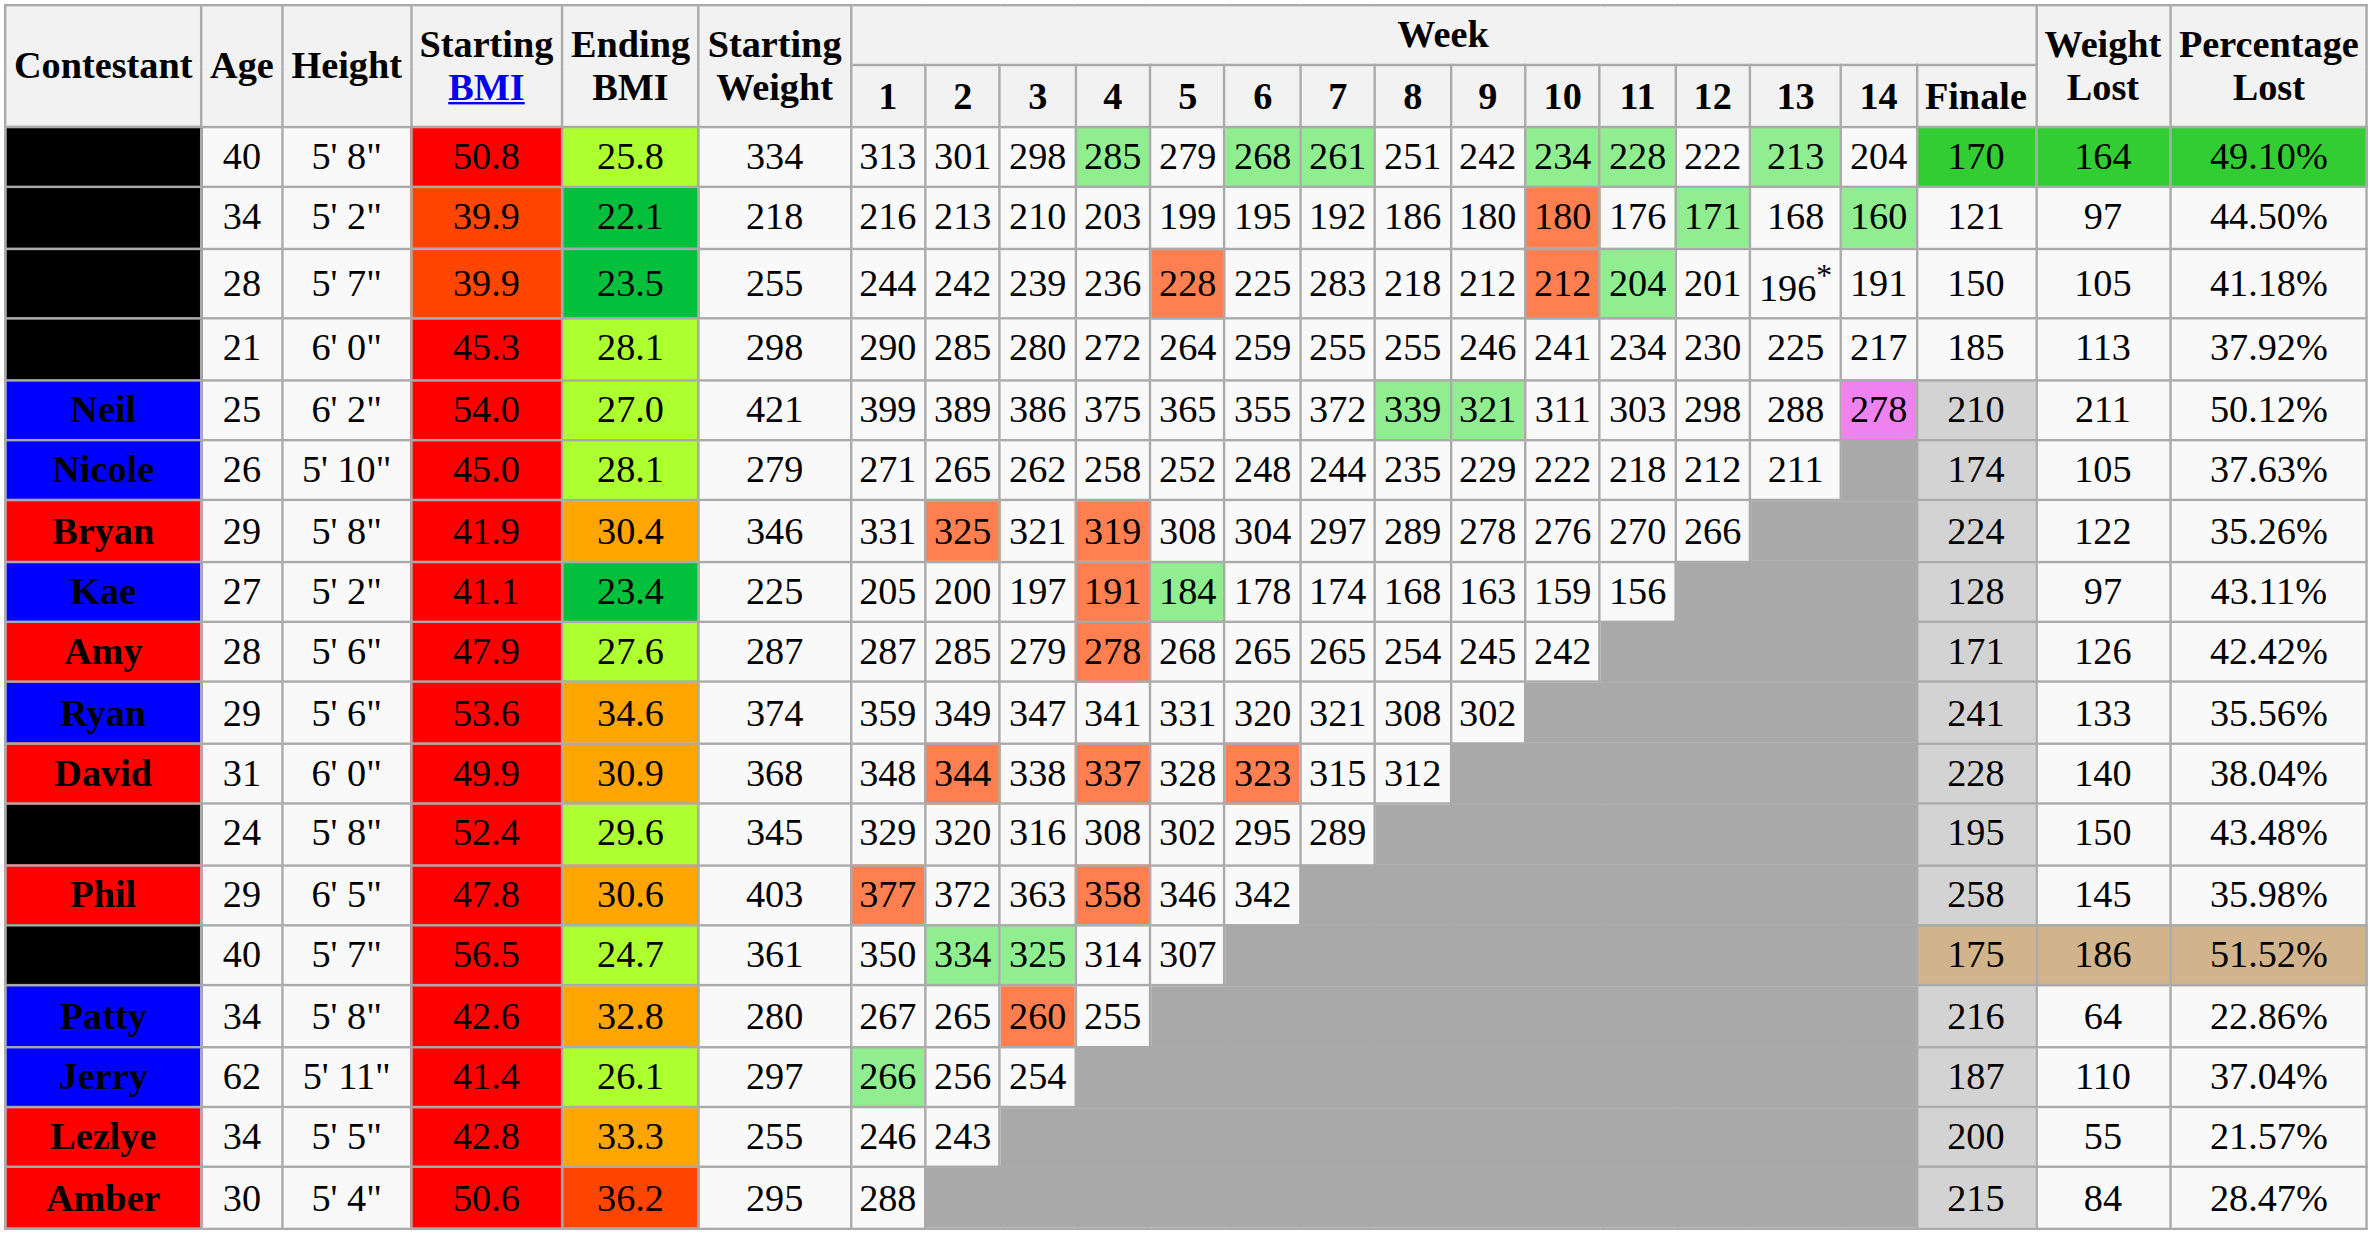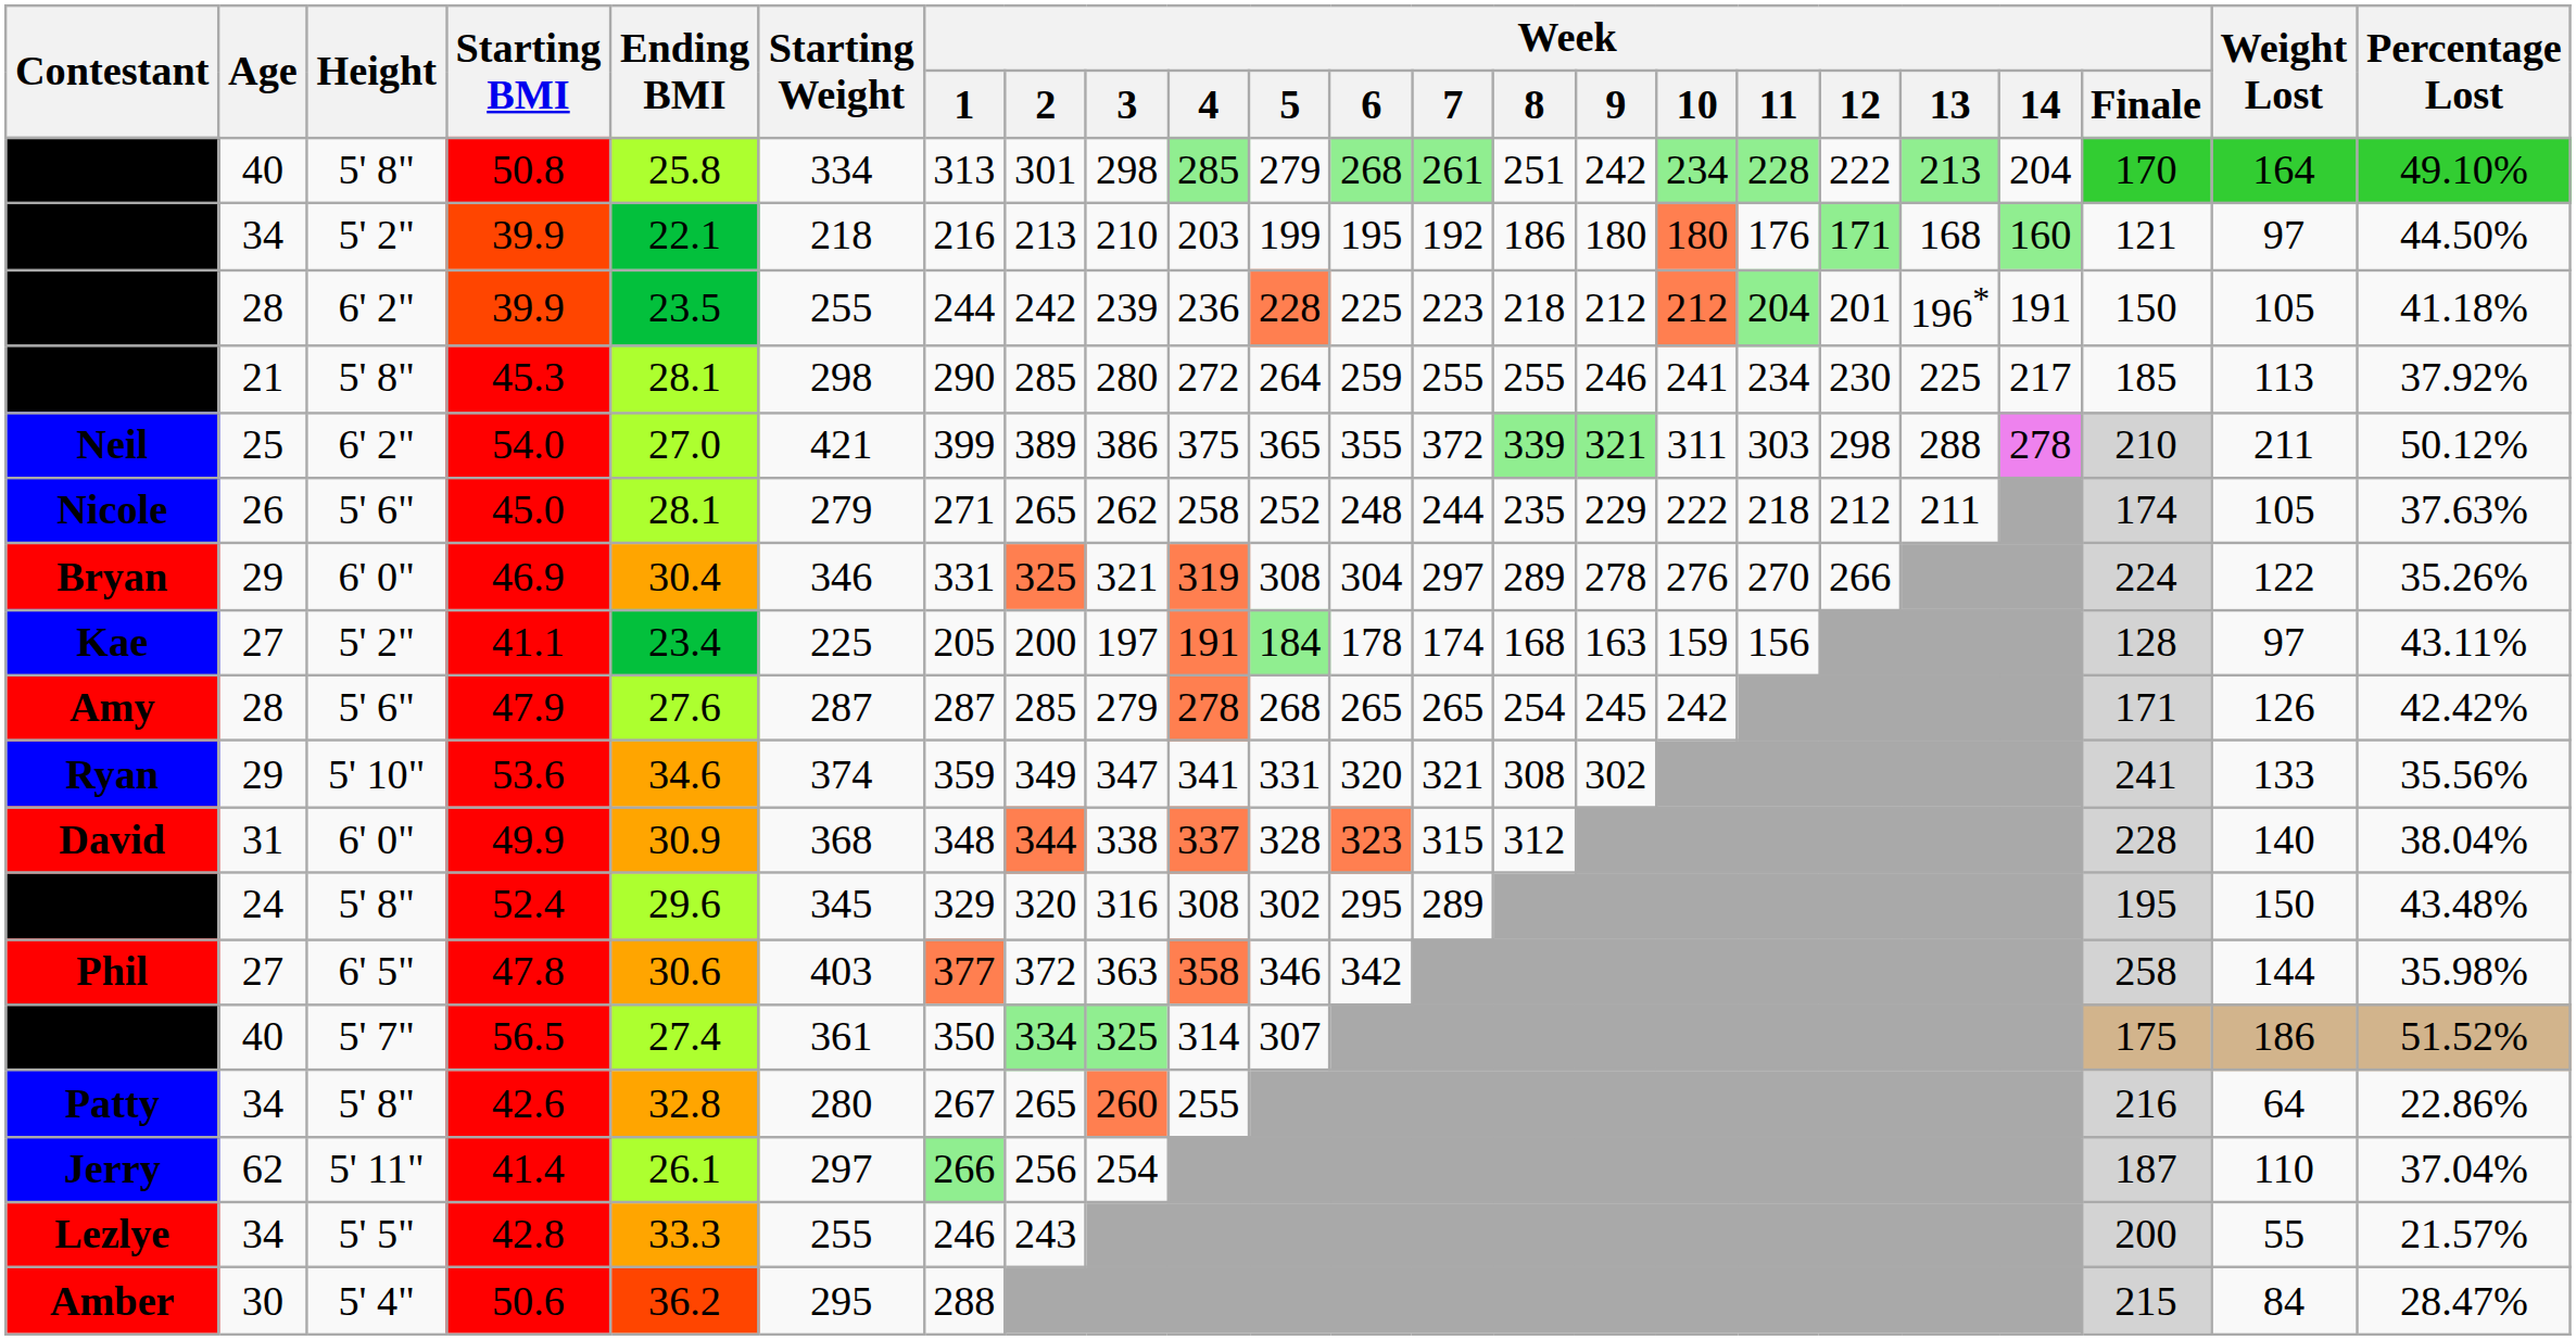Hollie | Height: 5' 7" -> 6' 2"
Hollie | Week / 7: 283 -> 223
Isabeau | Height: 6' 0" -> 5' 8"
Nicole | Height: 5' 10" -> 5' 6"
Bryan | Height: 5' 8" -> 6' 0"
Bryan | Starting BMI: 41.9 -> 46.9
Ryan | Height: 5' 6" -> 5' 10"
Phil | Age: 29 -> 27
Phil | Weight Lost: 145 -> 144
Jim | Ending BMI: 24.7 -> 27.4
